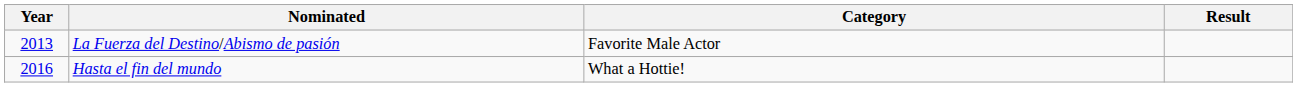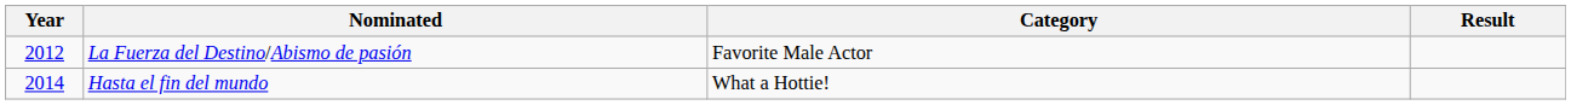La Fuerza del Destino/Abismo de pasión | Year: 2013 -> 2012
Hasta el fin del mundo | Year: 2016 -> 2014
